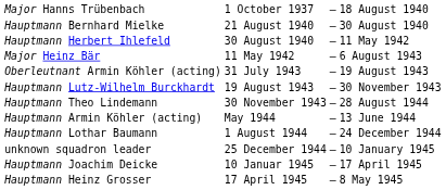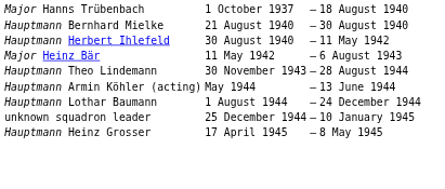- row: Oberleutnant Armin Köhler (acting) | 31 July 1943 | – | 19 August 1943
- row: Hauptmann Lutz-Wilhelm Burckhardt | 19 August 1943 | – | 30 November 1943
- row: Hauptmann Joachim Deicke | 10 Januar 1945 | – | 17 April 1945
